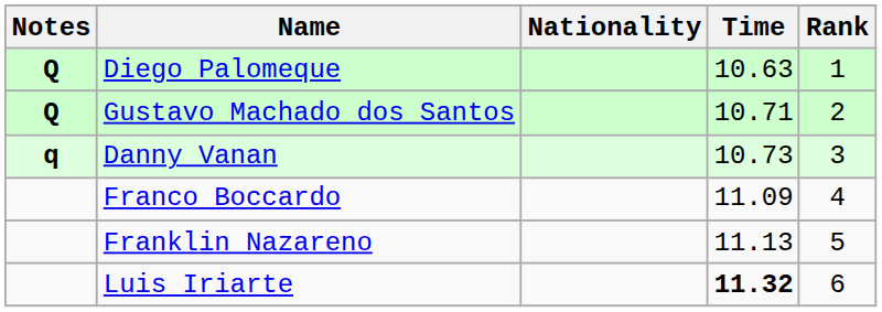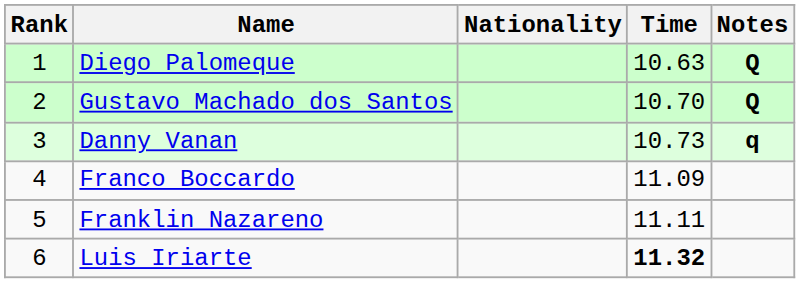columns swapped: Rank <-> Notes
Gustavo Machado dos Santos | Time: 10.71 -> 10.70
Franklin Nazareno | Time: 11.13 -> 11.11
